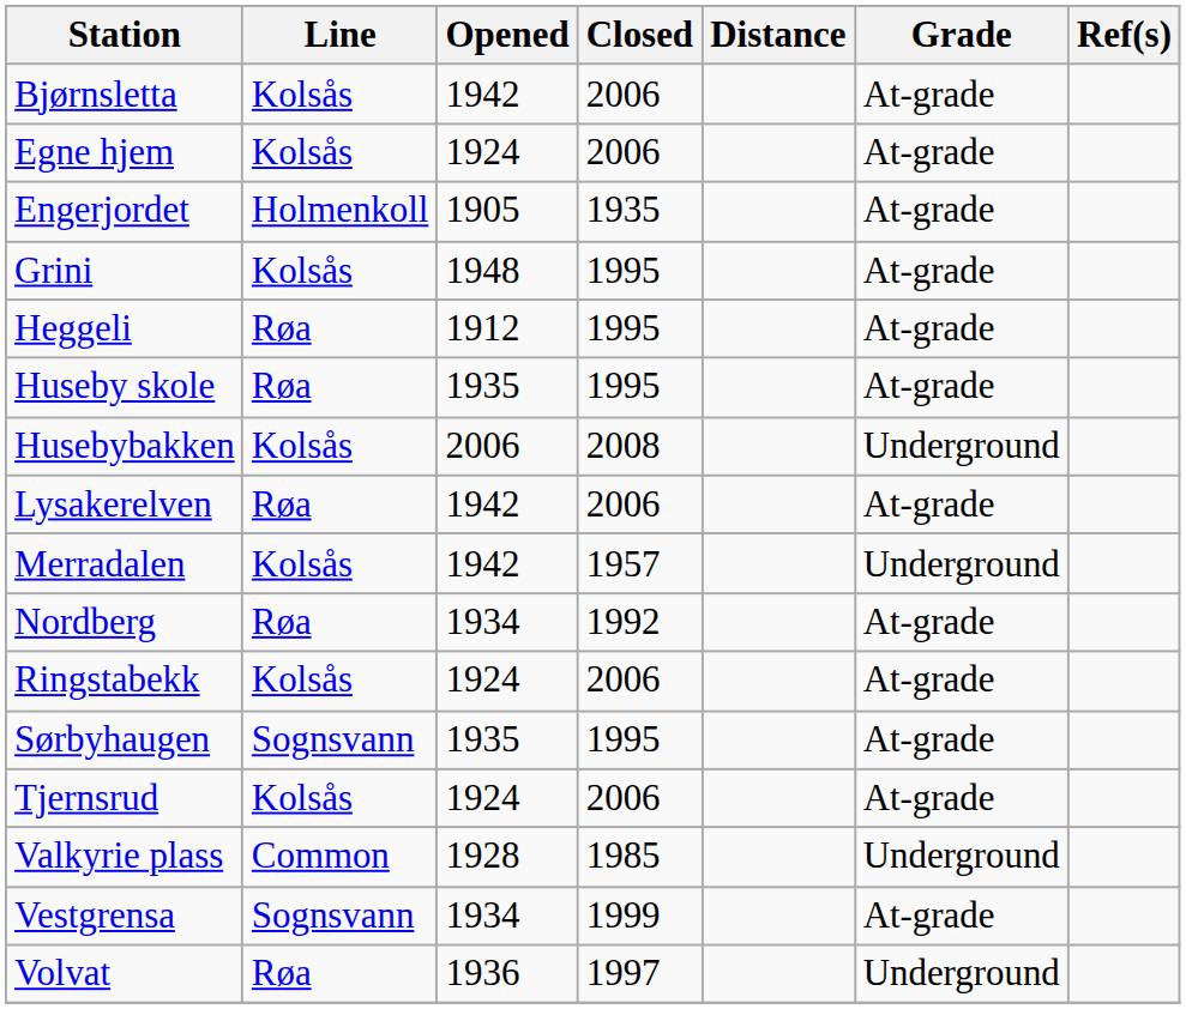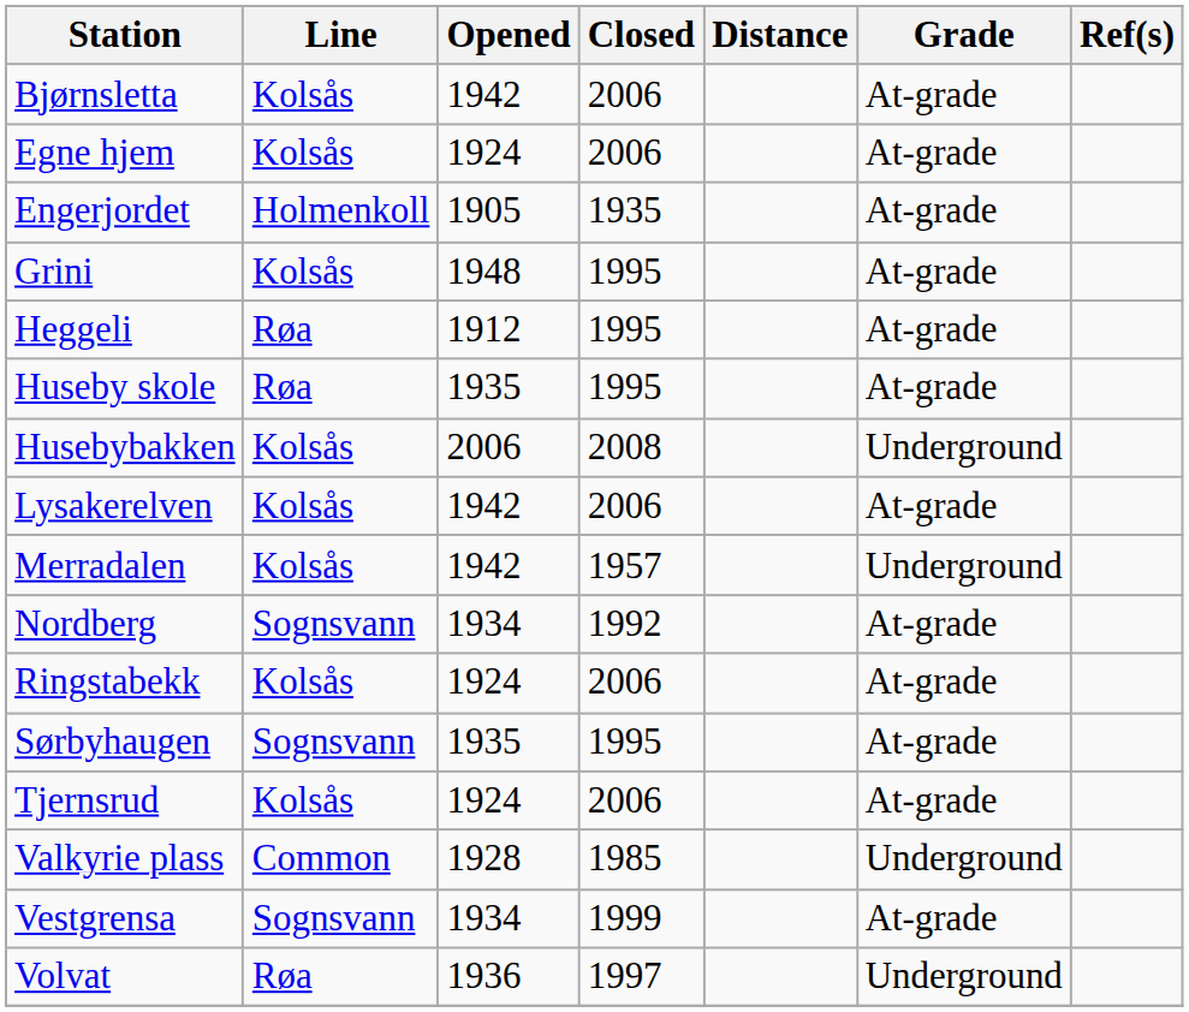Lysakerelven | Line: Røa -> Kolsås
Nordberg | Line: Røa -> Sognsvann
